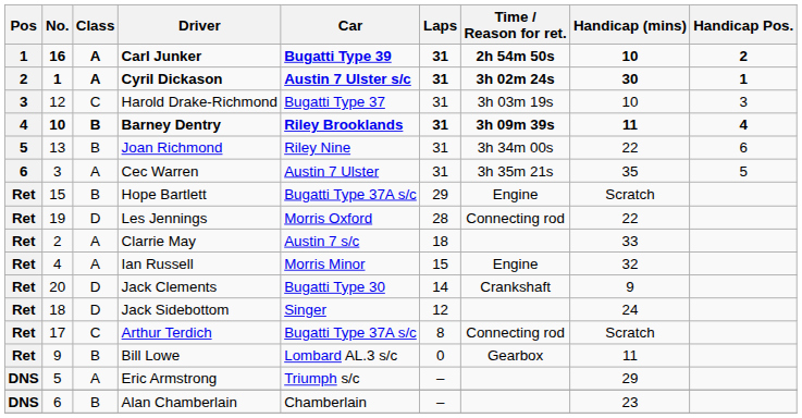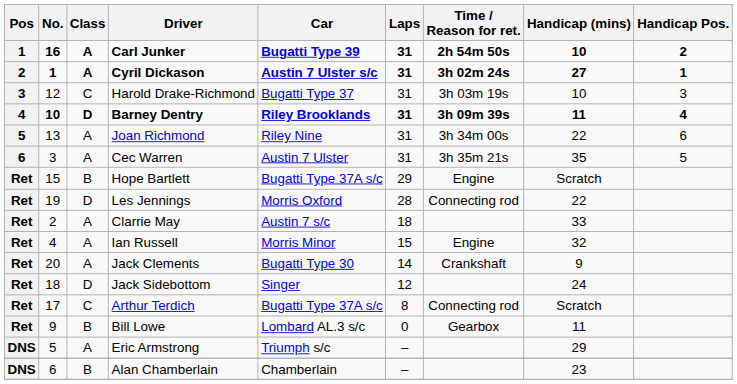Cyril Dickason | Handicap (mins): 30 -> 27
Barney Dentry | Class: B -> D
Joan Richmond | Class: B -> A
Jack Clements | Class: D -> A
